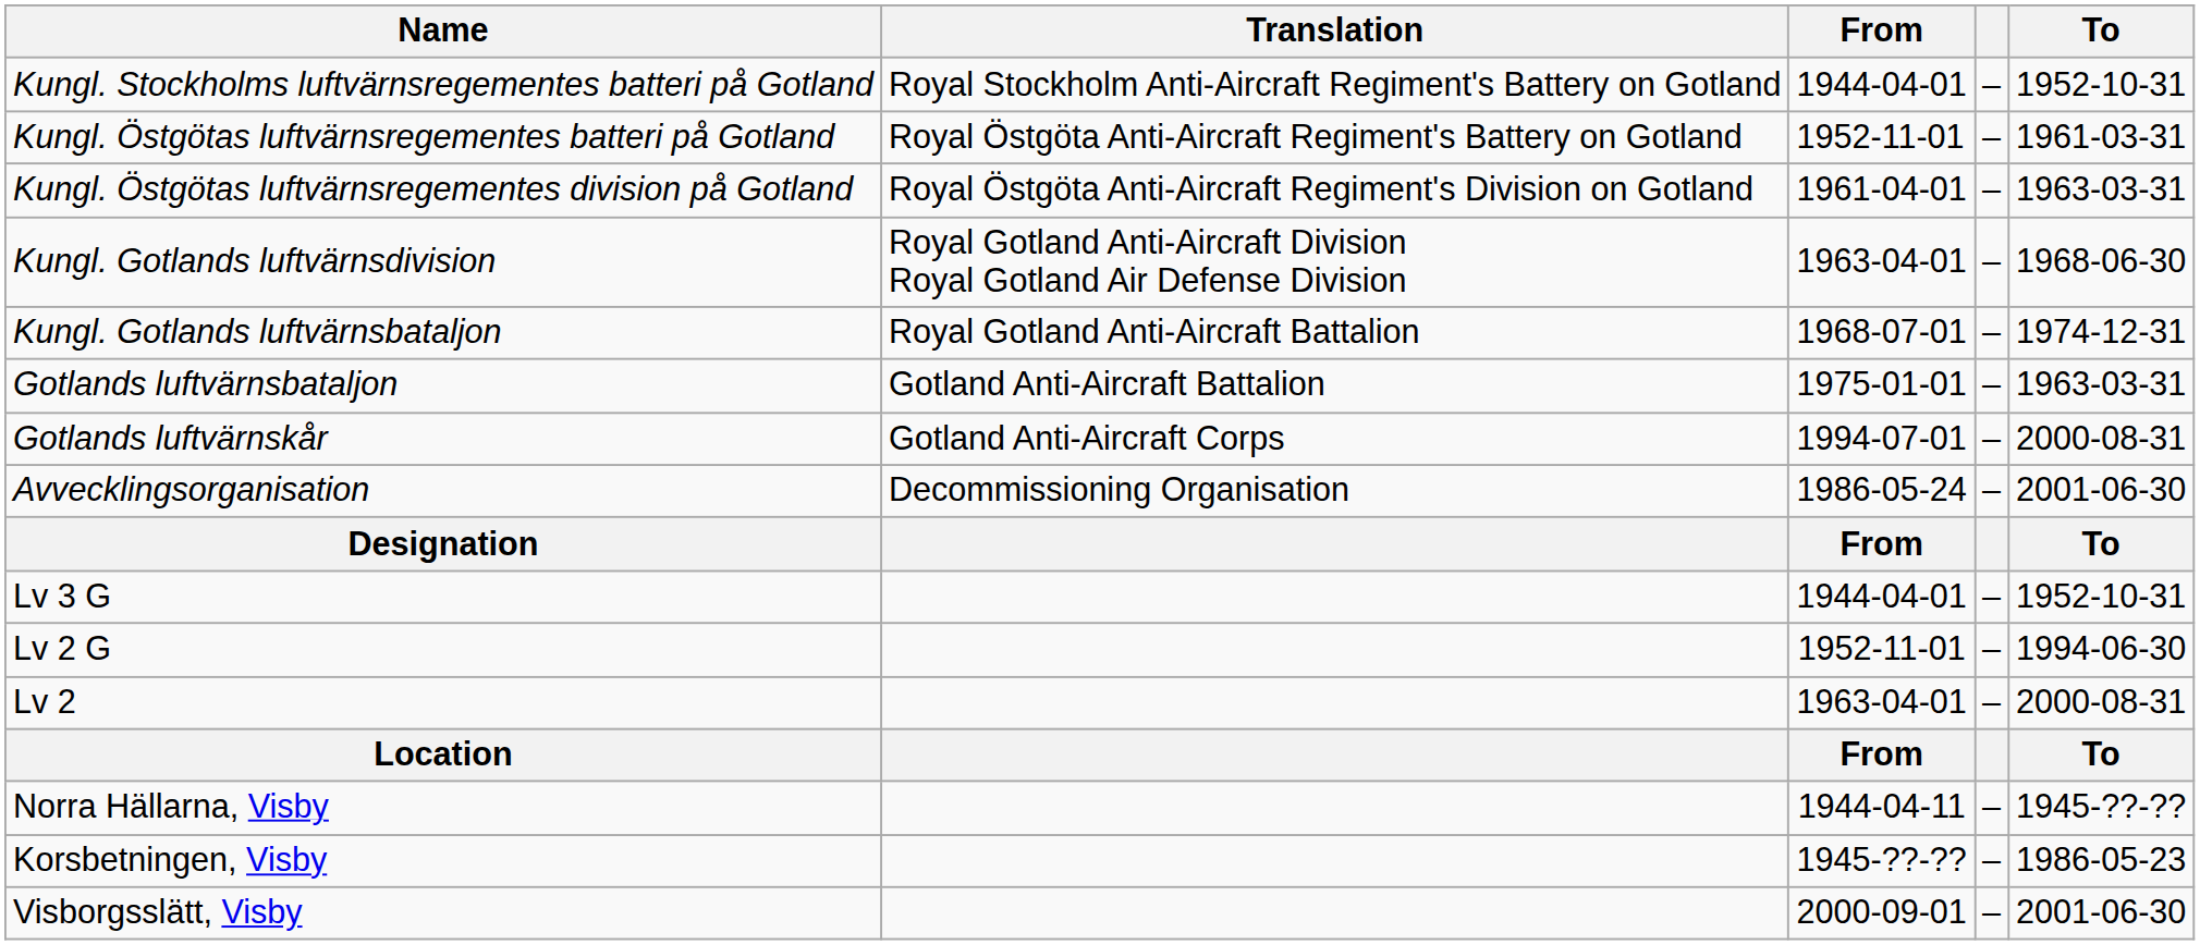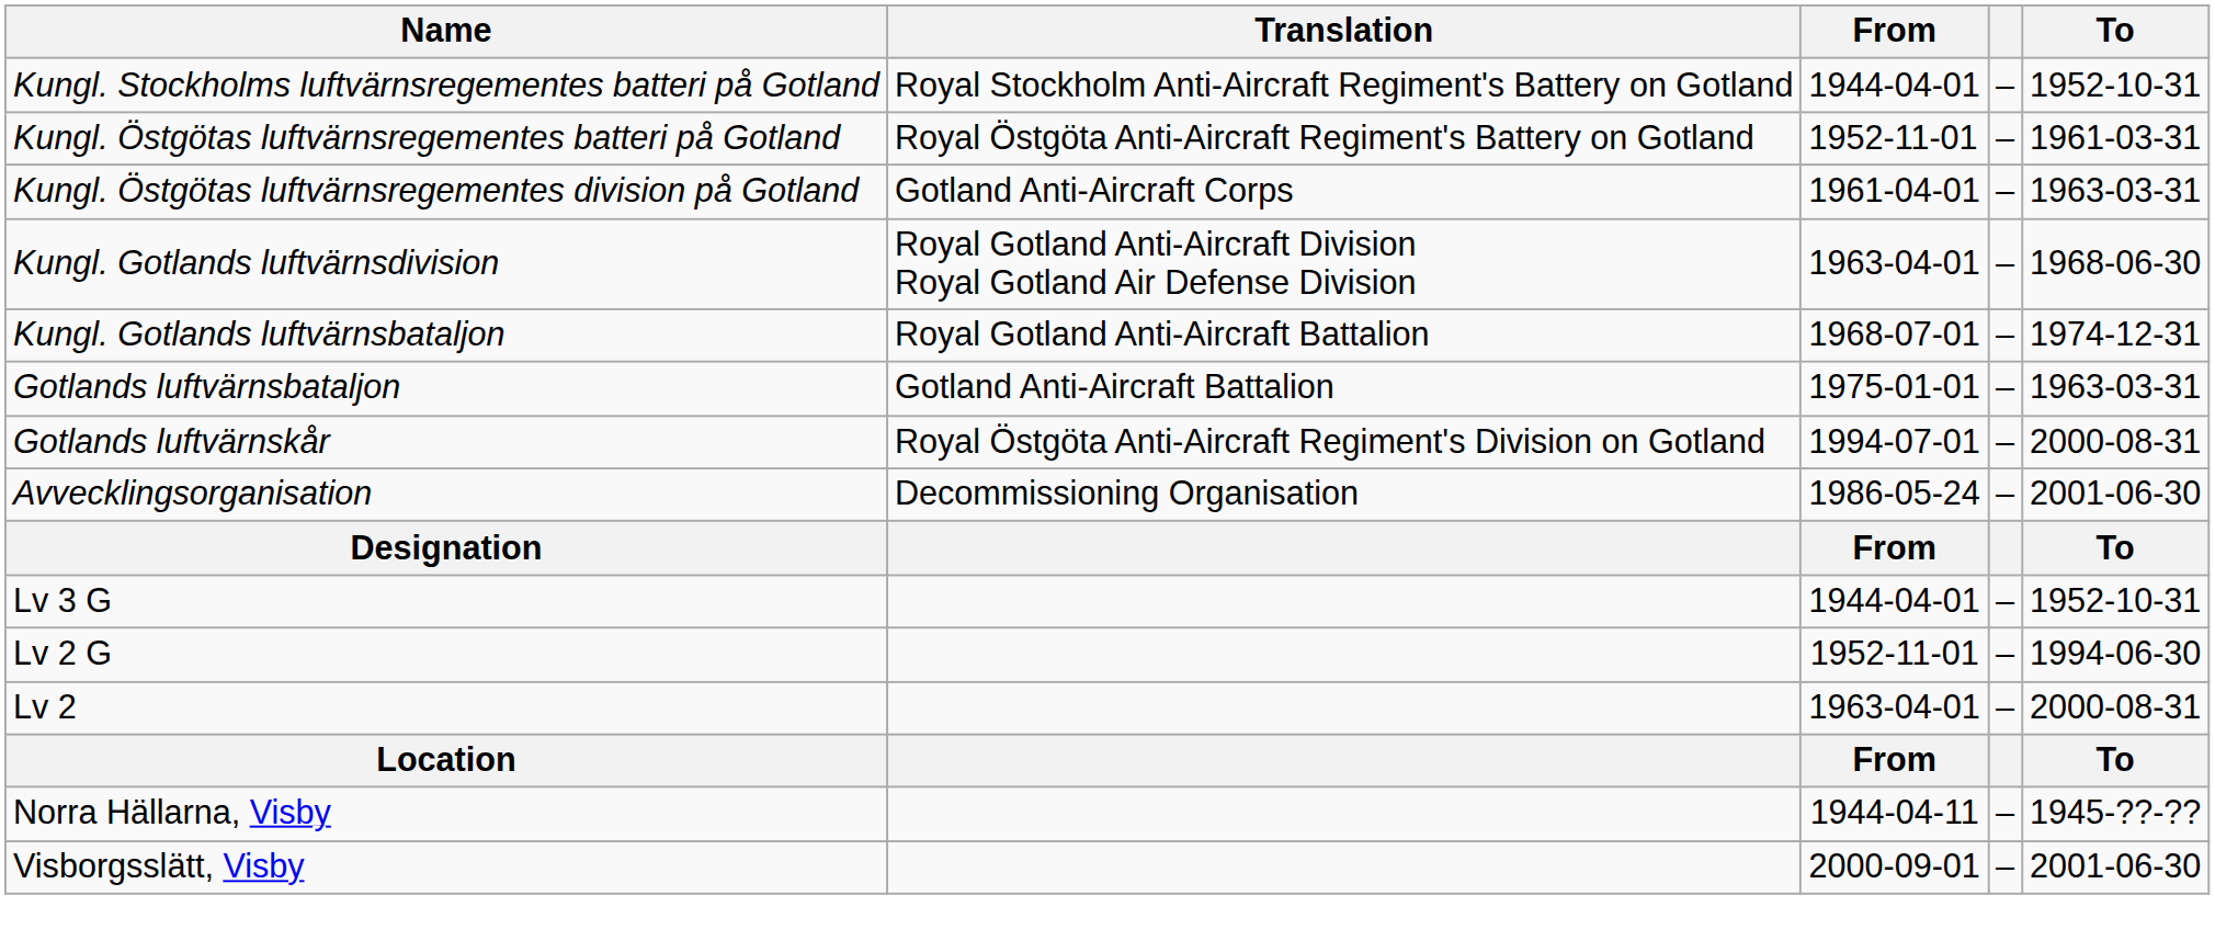Kungl. Östgötas luftvärnsregementes division på Gotland | Translation: Royal Östgöta Anti-Aircraft Regiment's Division on Gotland -> Gotland Anti-Aircraft Corps
Gotlands luftvärnskår | Translation: Gotland Anti-Aircraft Corps -> Royal Östgöta Anti-Aircraft Regiment's Division on Gotland
- row: Korsbetningen, Visby | 1945-??-?? | – | 1986-05-23
